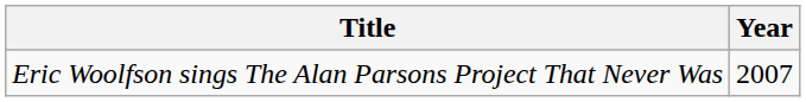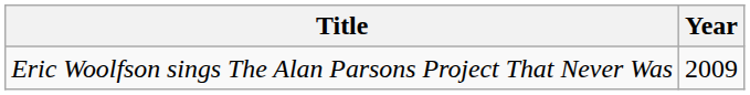Eric Woolfson sings The Alan Parsons Project That Never Was | Year: 2007 -> 2009
